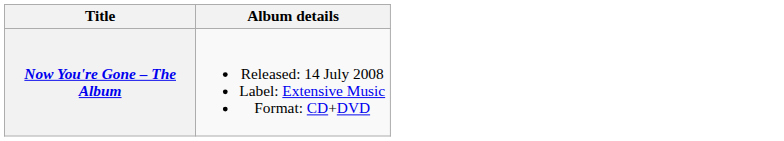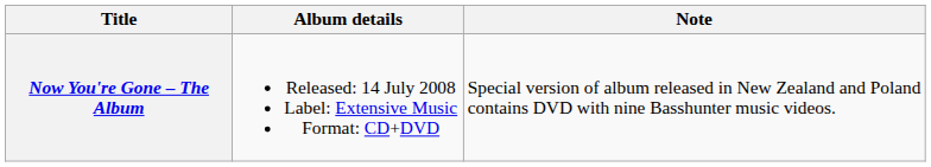+ column: Note | Special version of album released in New Zealand and Poland contains DVD with nine Basshunter music videos.
